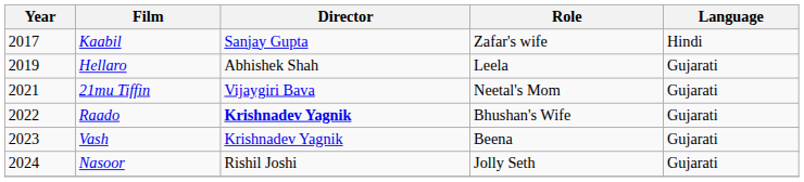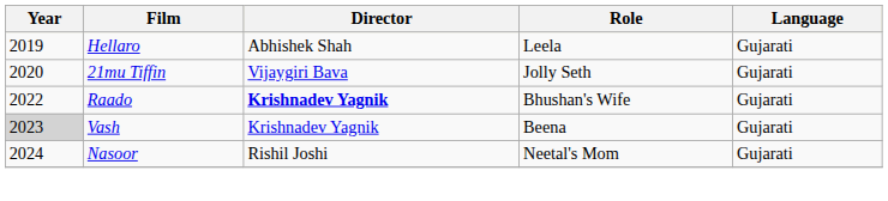- row: 2017 | Kaabil | Sanjay Gupta | Zafar's wife | Hindi
21mu Tiffin | Year: 2021 -> 2020
21mu Tiffin | Role: Neetal's Mom -> Jolly Seth
Vash | Year: no background -> lightgrey background
Nasoor | Role: Jolly Seth -> Neetal's Mom
